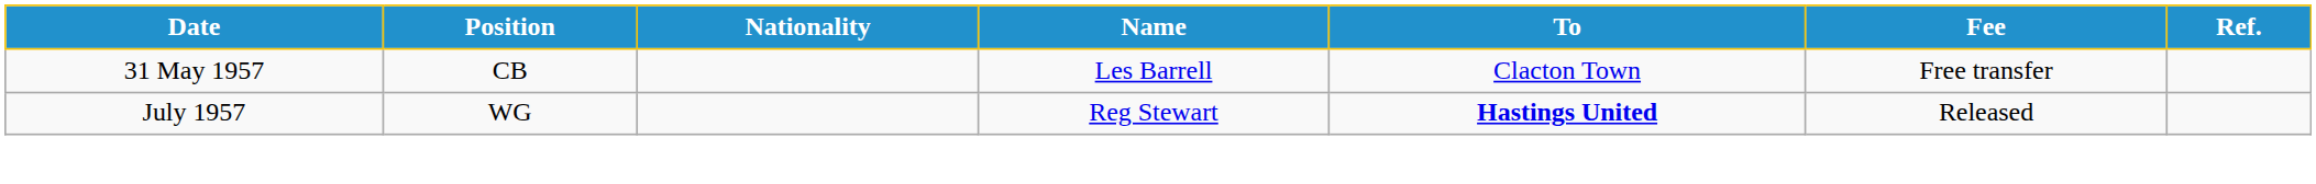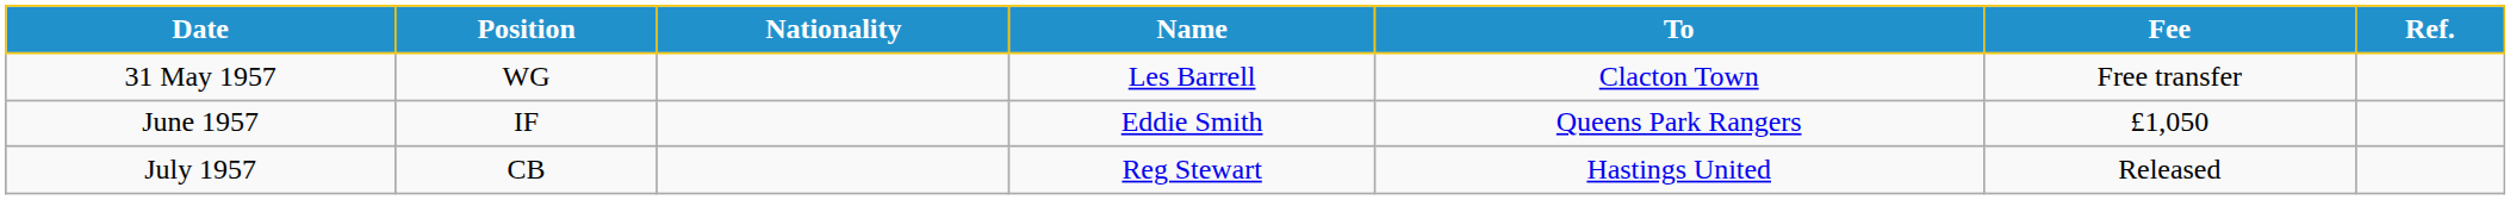31 May 1957 | Position: CB -> WG
+ row: June 1957 | IF | Eddie Smith | Queens Park Rangers | £1,050
July 1957 | Position: WG -> CB
July 1957 | To: bold -> normal
